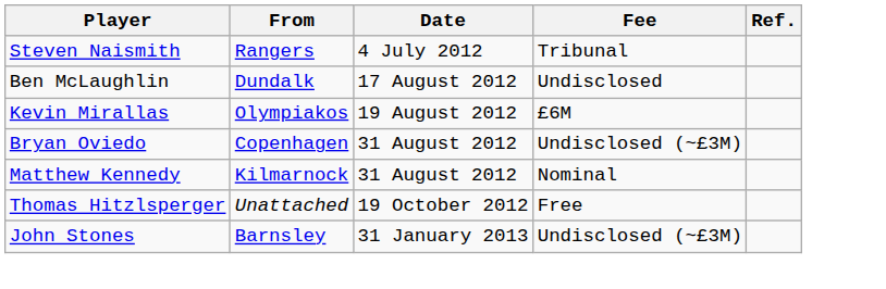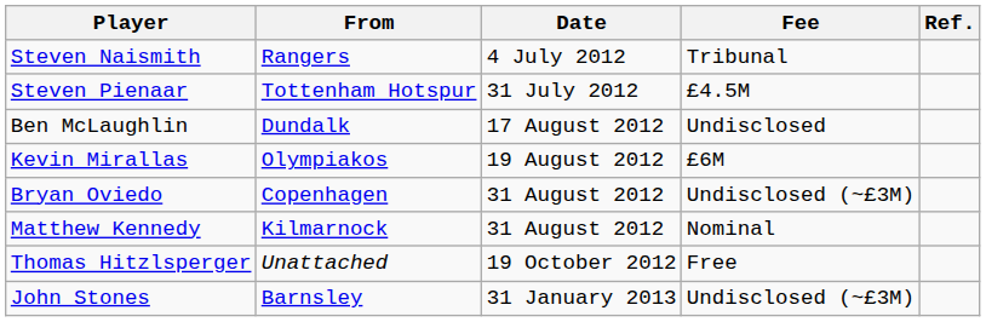+ row: Steven Pienaar | Tottenham Hotspur | 31 July 2012 | £4.5M
